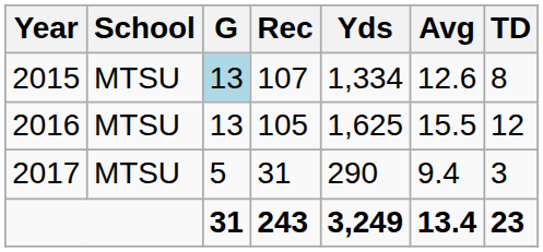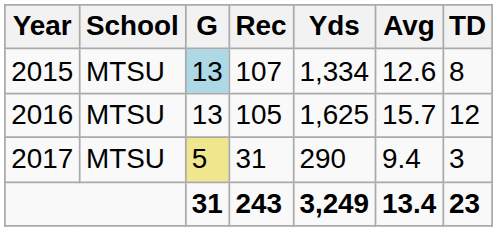2016 | Avg: 15.5 -> 15.7
2017 | G: no background -> khaki background
